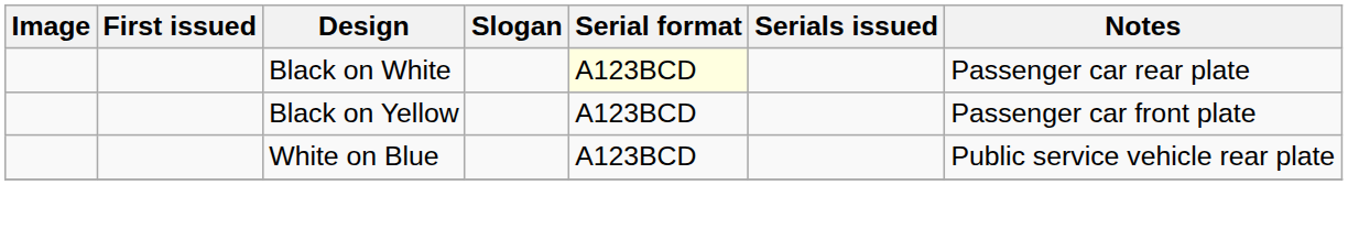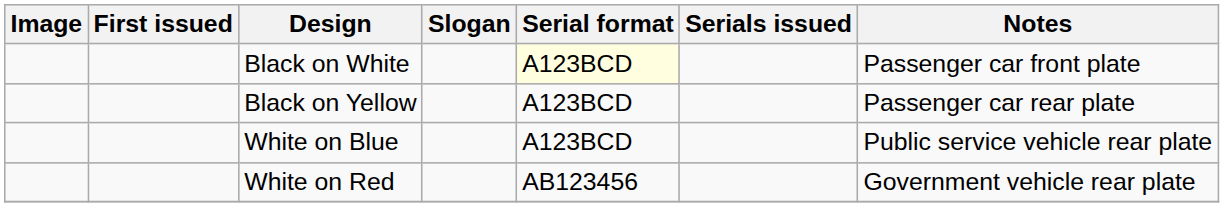Black on White | Notes: Passenger car rear plate -> Passenger car front plate
Black on Yellow | Notes: Passenger car front plate -> Passenger car rear plate
+ row: White on Red | AB123456 | Government vehicle rear plate
